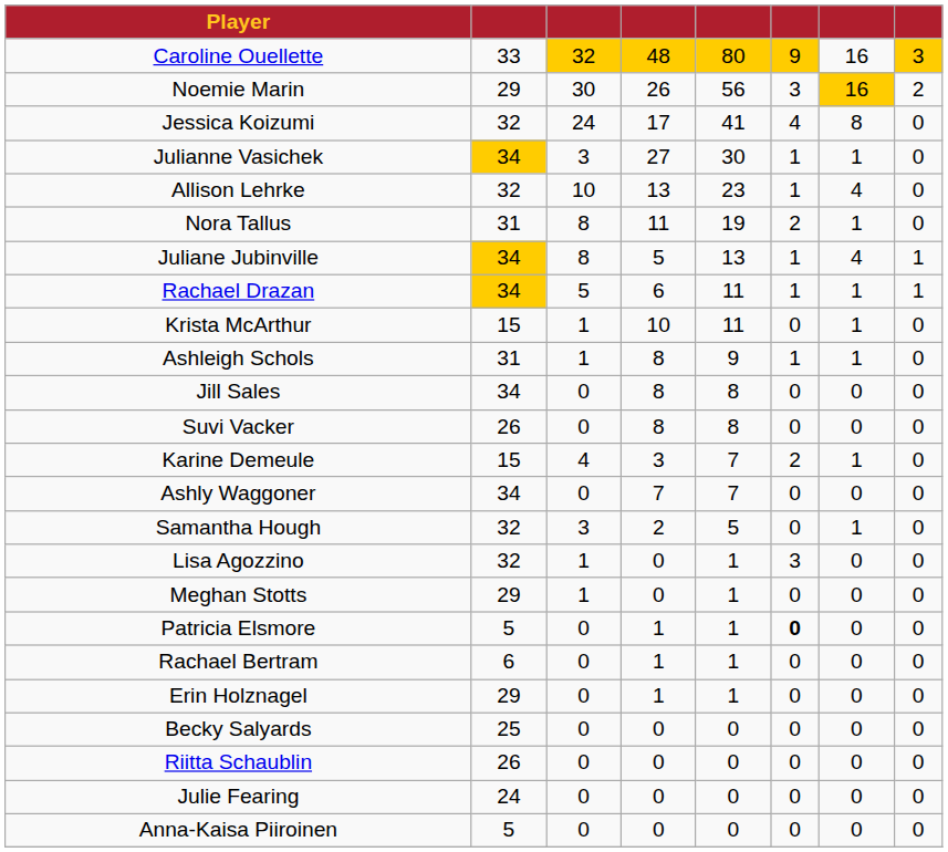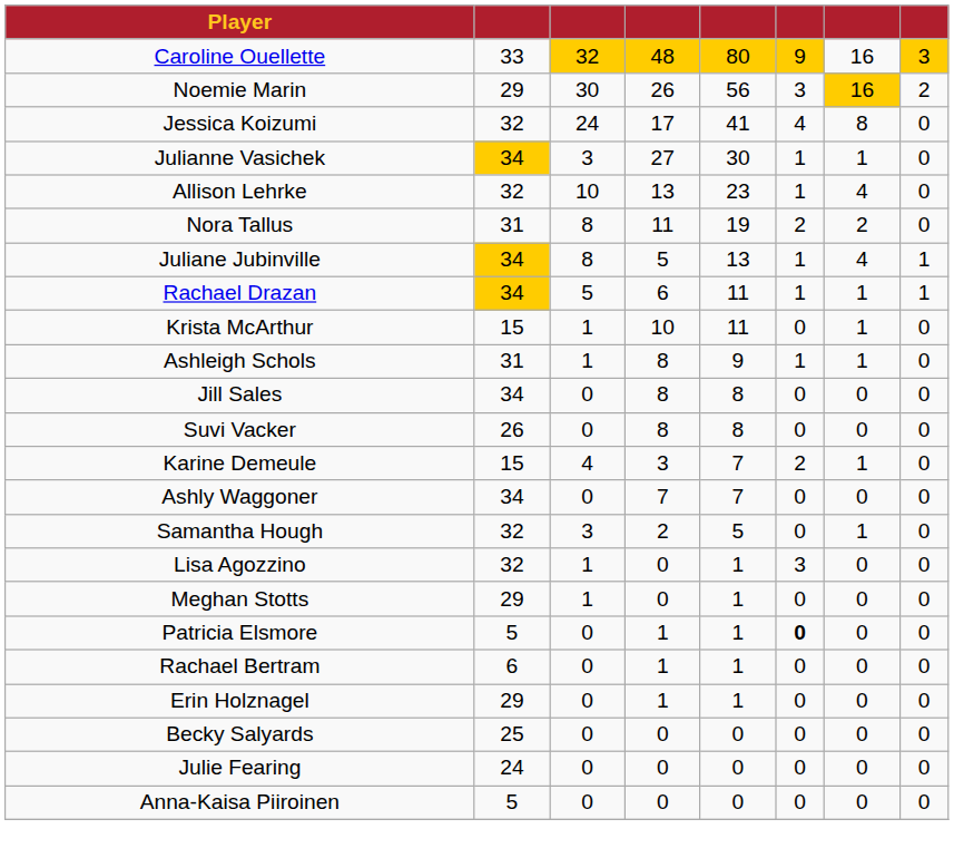Nora Tallus | column 7: 1 -> 2
- row: Riitta Schaublin | 26 | 0 | 0 | 0 | 0 | 0 | 0
